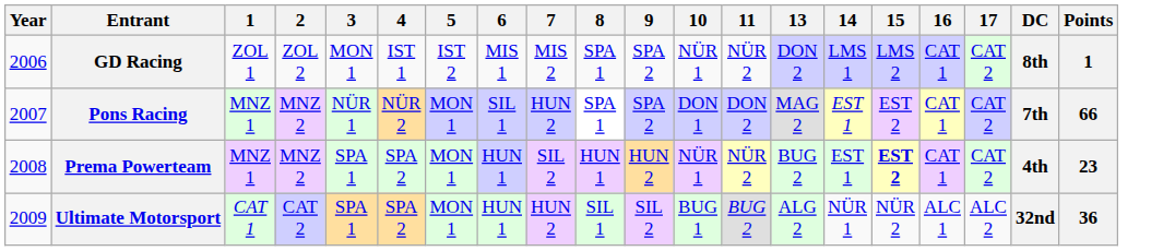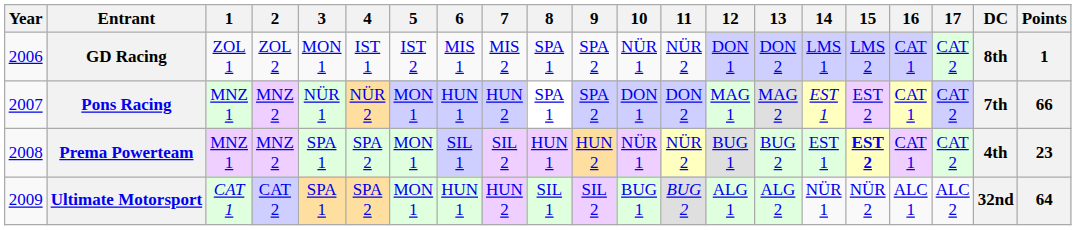+ column: 12 | DON 1 | MAG 1 | BUG 1 | ALG 1
Pons Racing | 6: SIL 1 -> HUN 1
Prema Powerteam | 6: HUN 1 -> SIL 1
Ultimate Motorsport | Points: 36 -> 64
